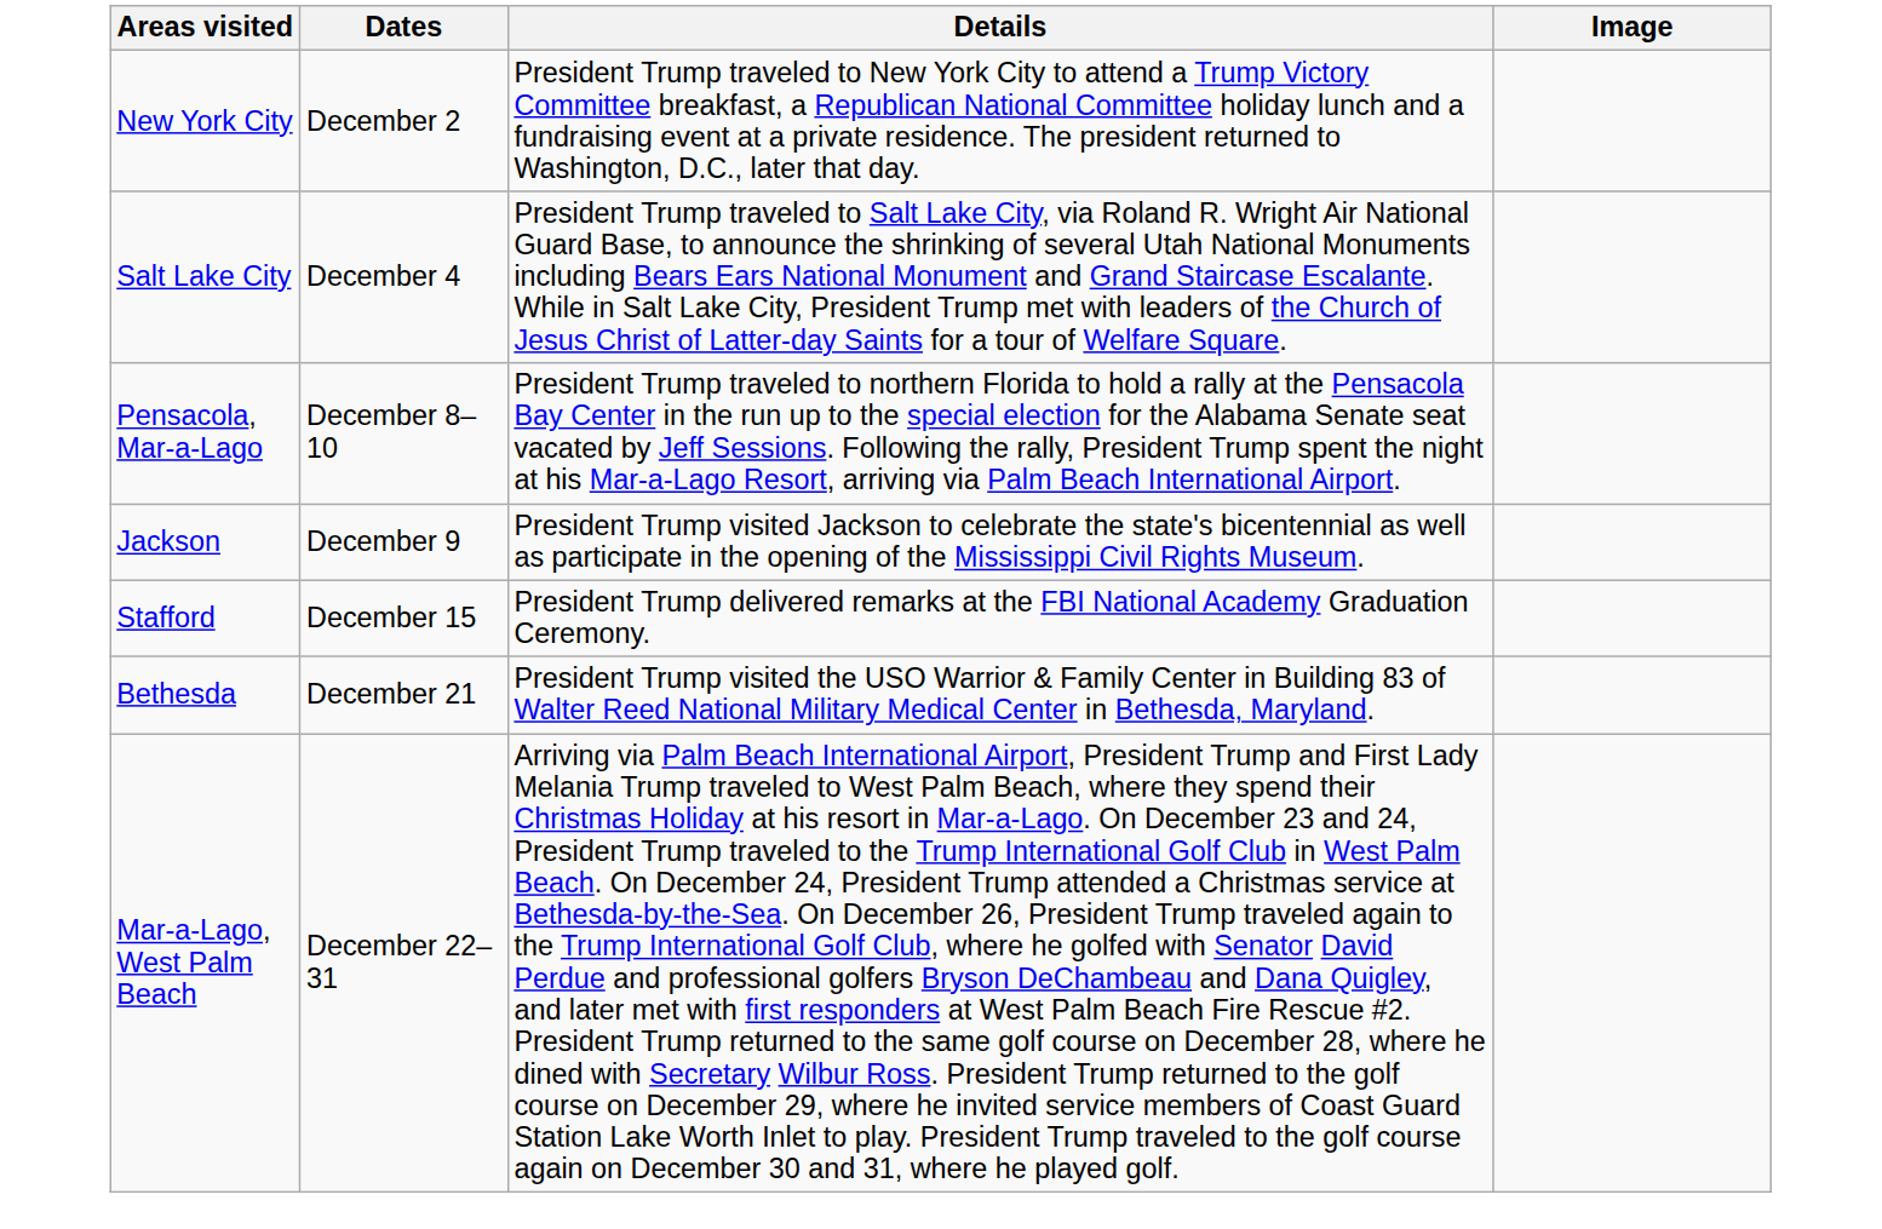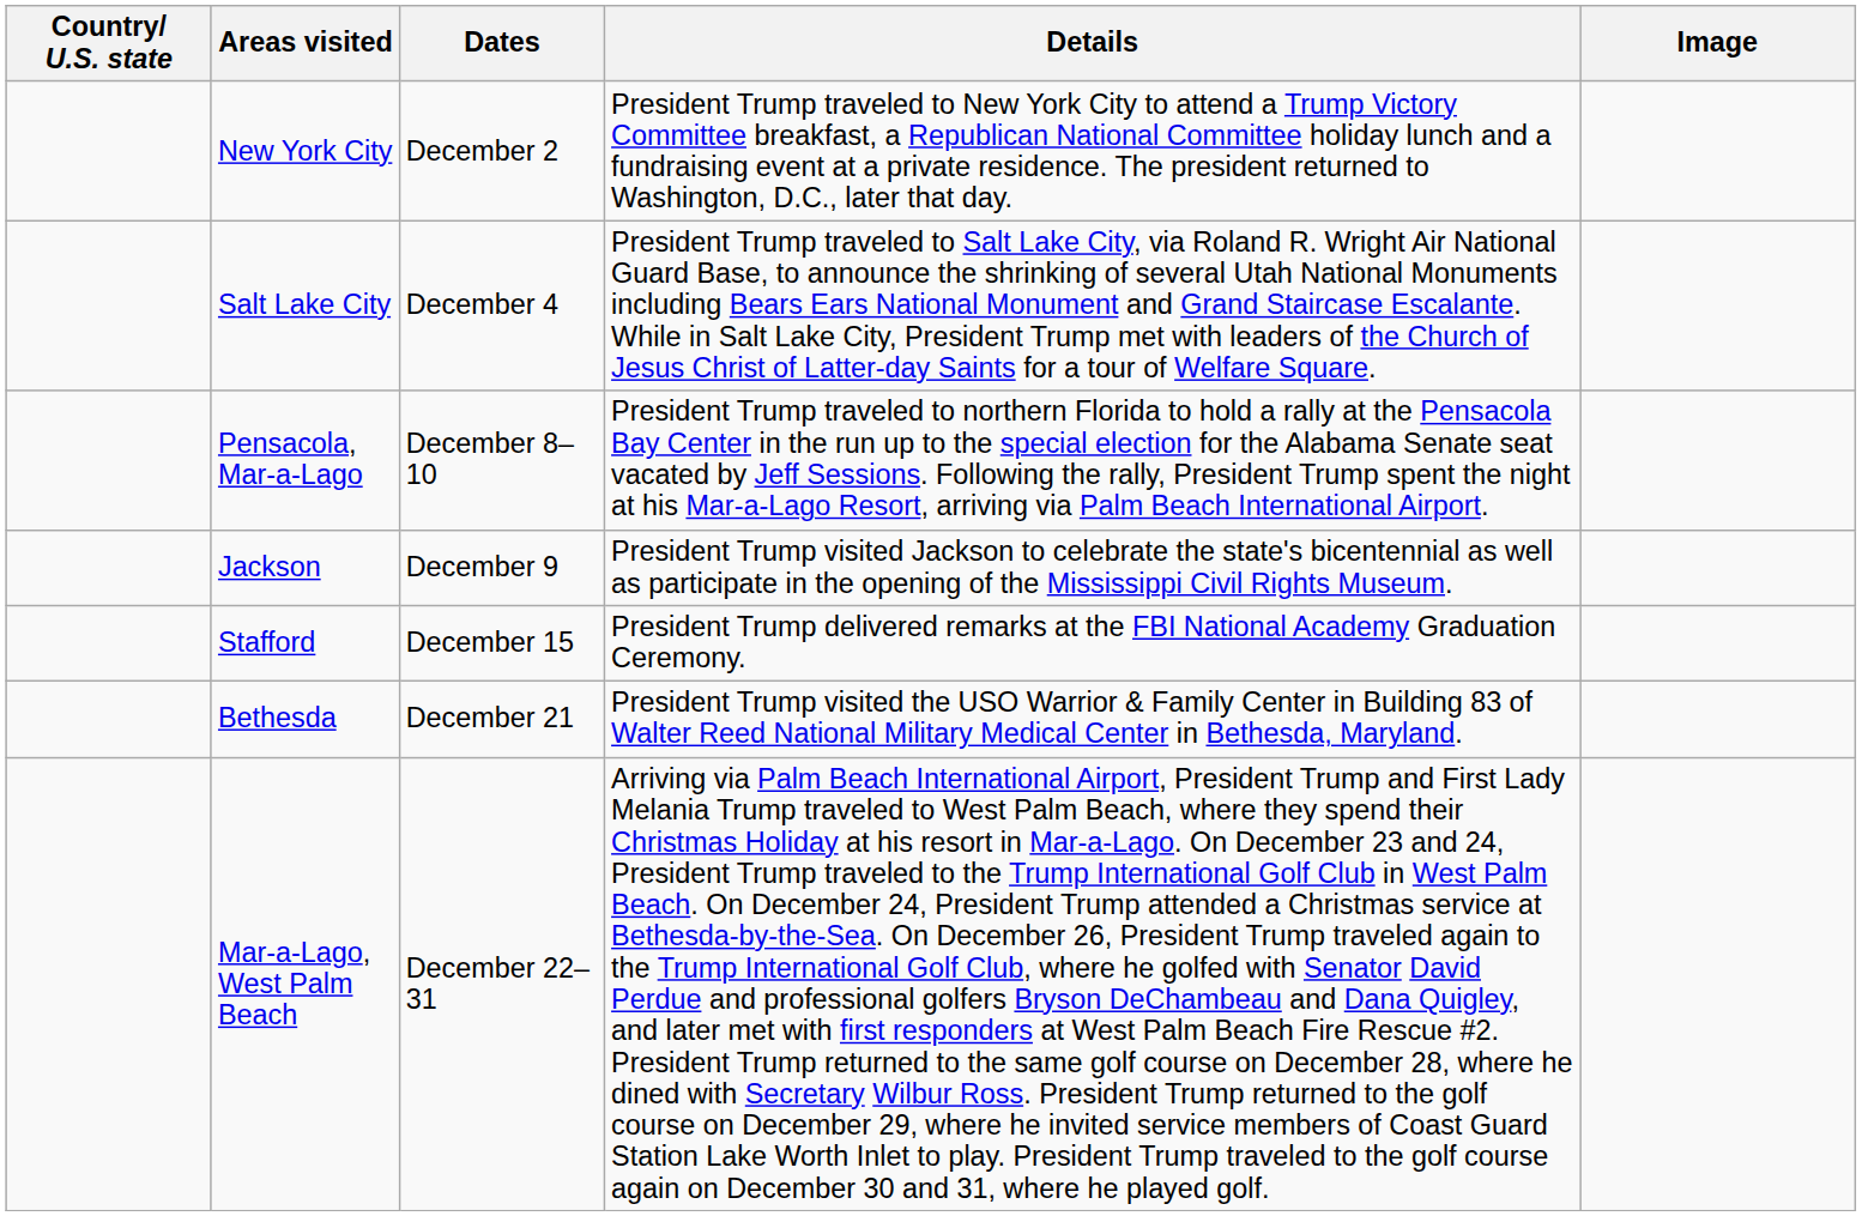+ column: Country/ U.S. state
